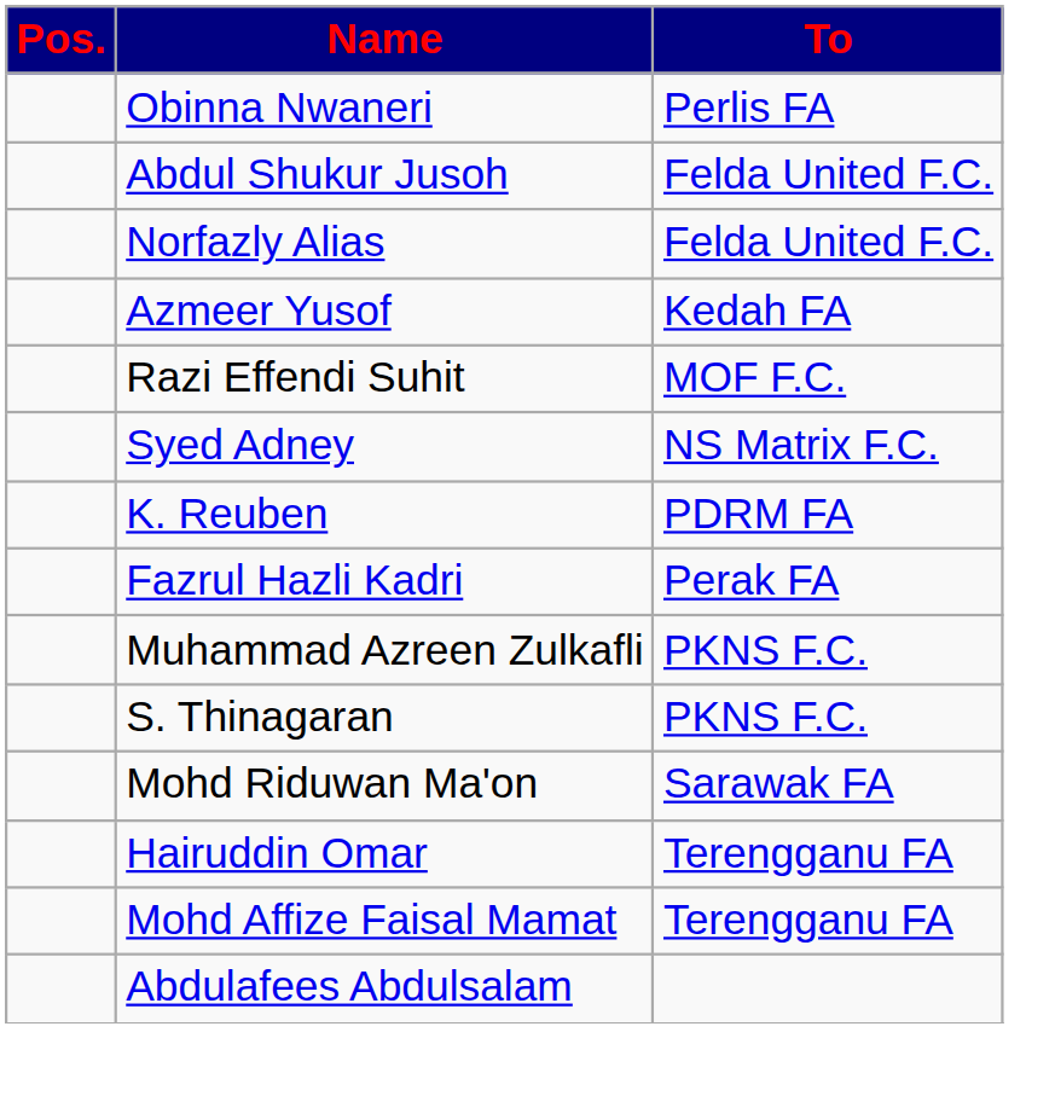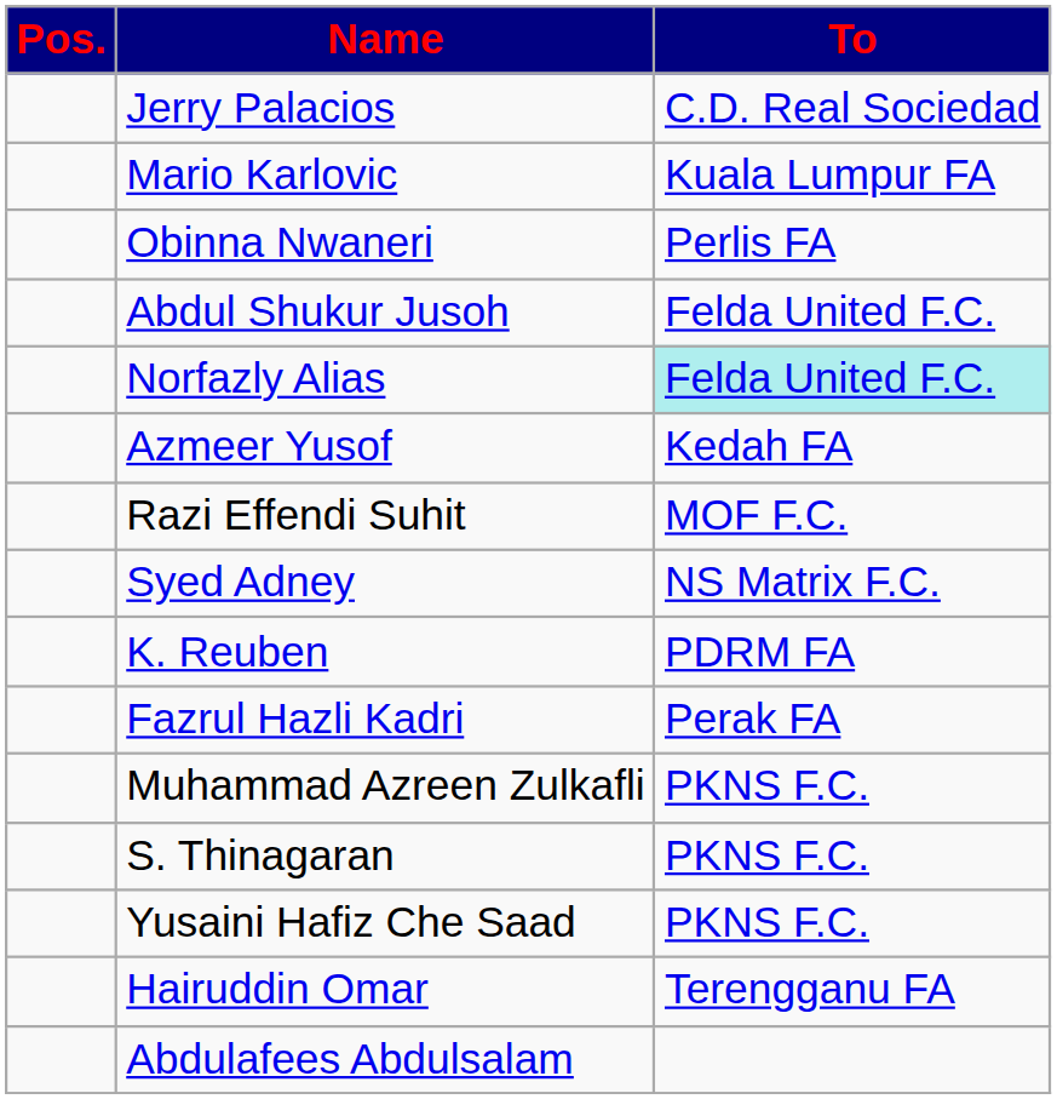+ row: Jerry Palacios | C.D. Real Sociedad
+ row: Mario Karlovic | Kuala Lumpur FA
Norfazly Alias | To: no background -> paleturquoise background
+ row: Yusaini Hafiz Che Saad | PKNS F.C.
- row: Mohd Riduwan Ma'on | Sarawak FA
- row: Mohd Affize Faisal Mamat | Terengganu FA
